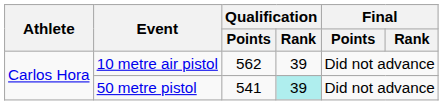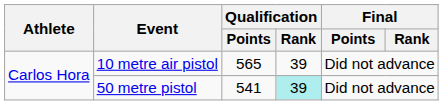10 metre air pistol | Qualification / Points: 562 -> 565
